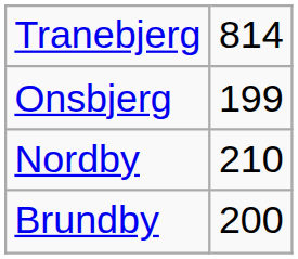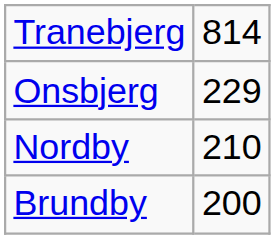Onsbjerg | column 2: 199 -> 229
